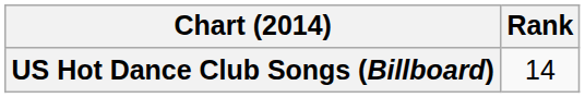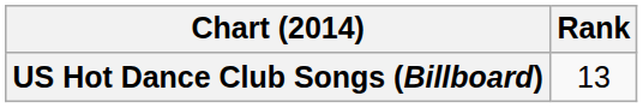US Hot Dance Club Songs (Billboard) | Rank: 14 -> 13
